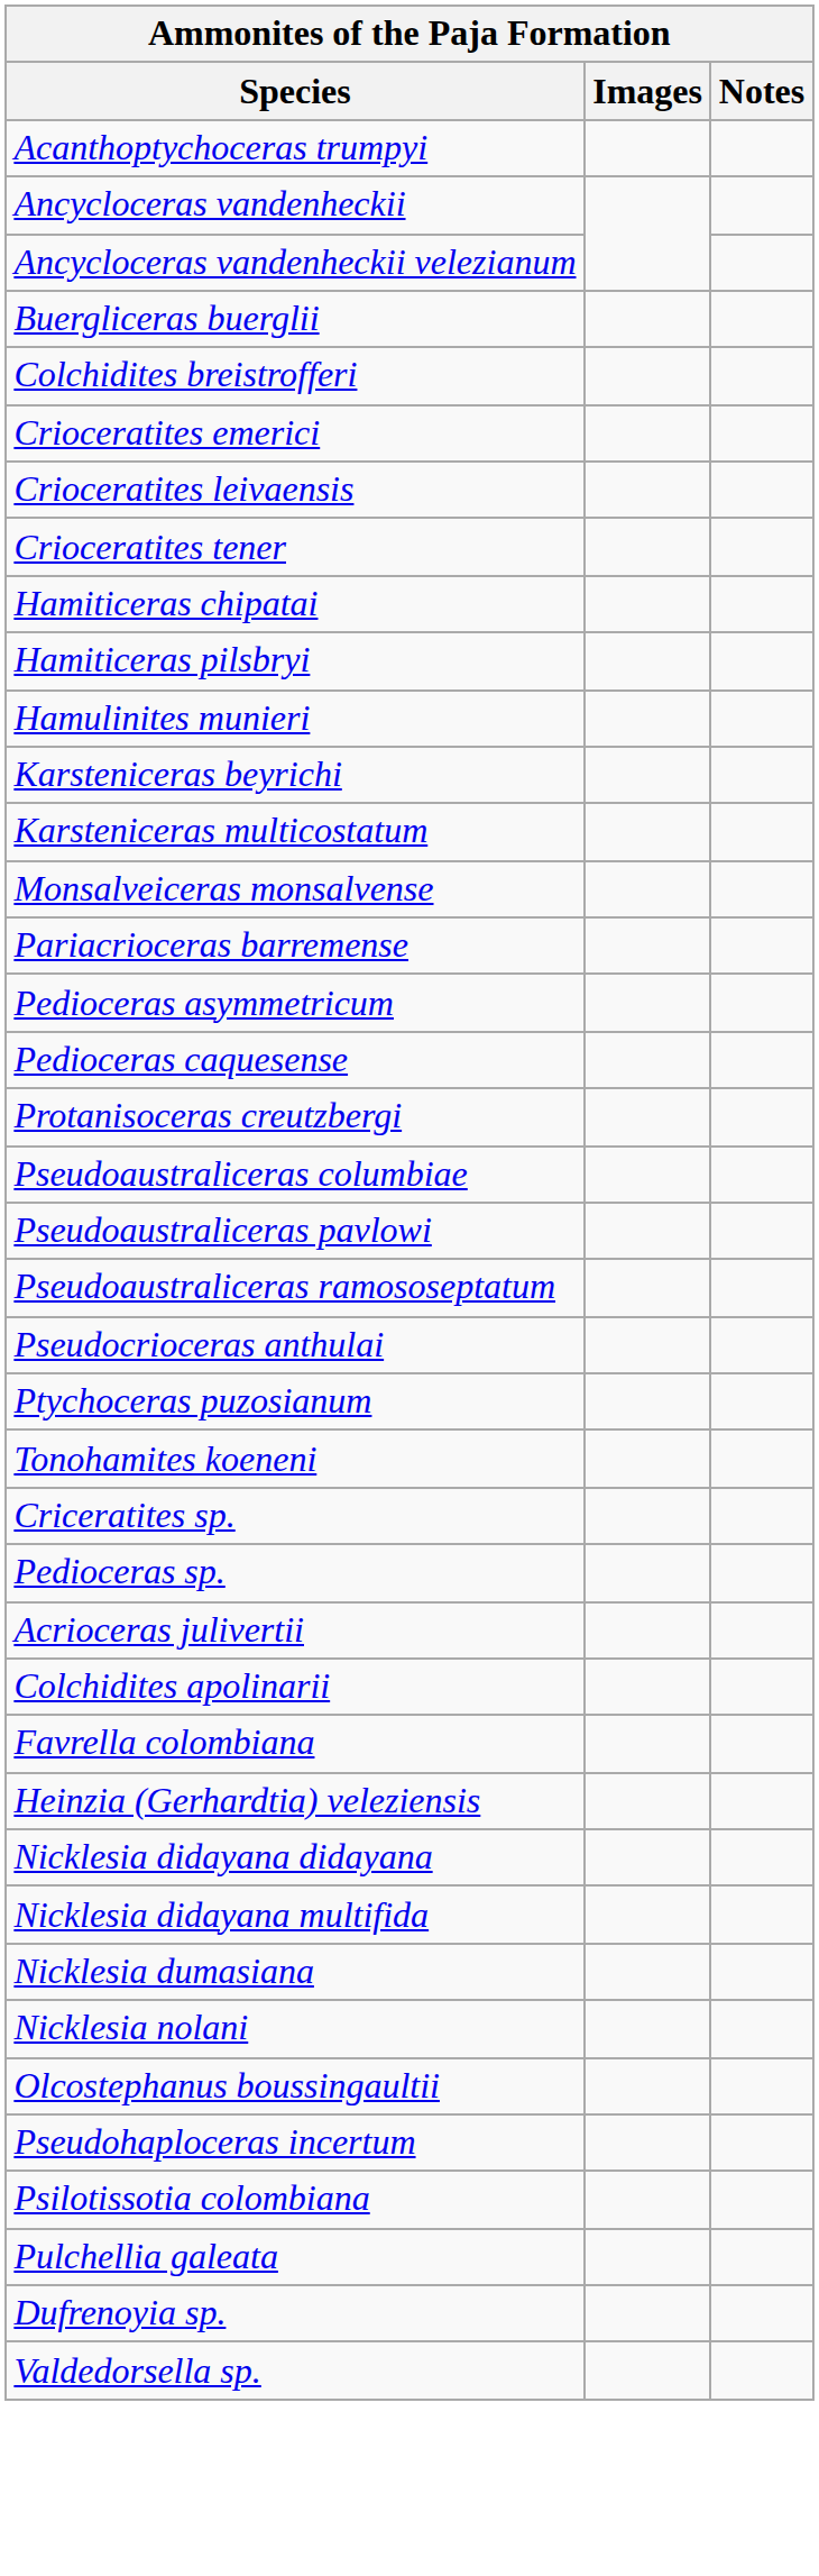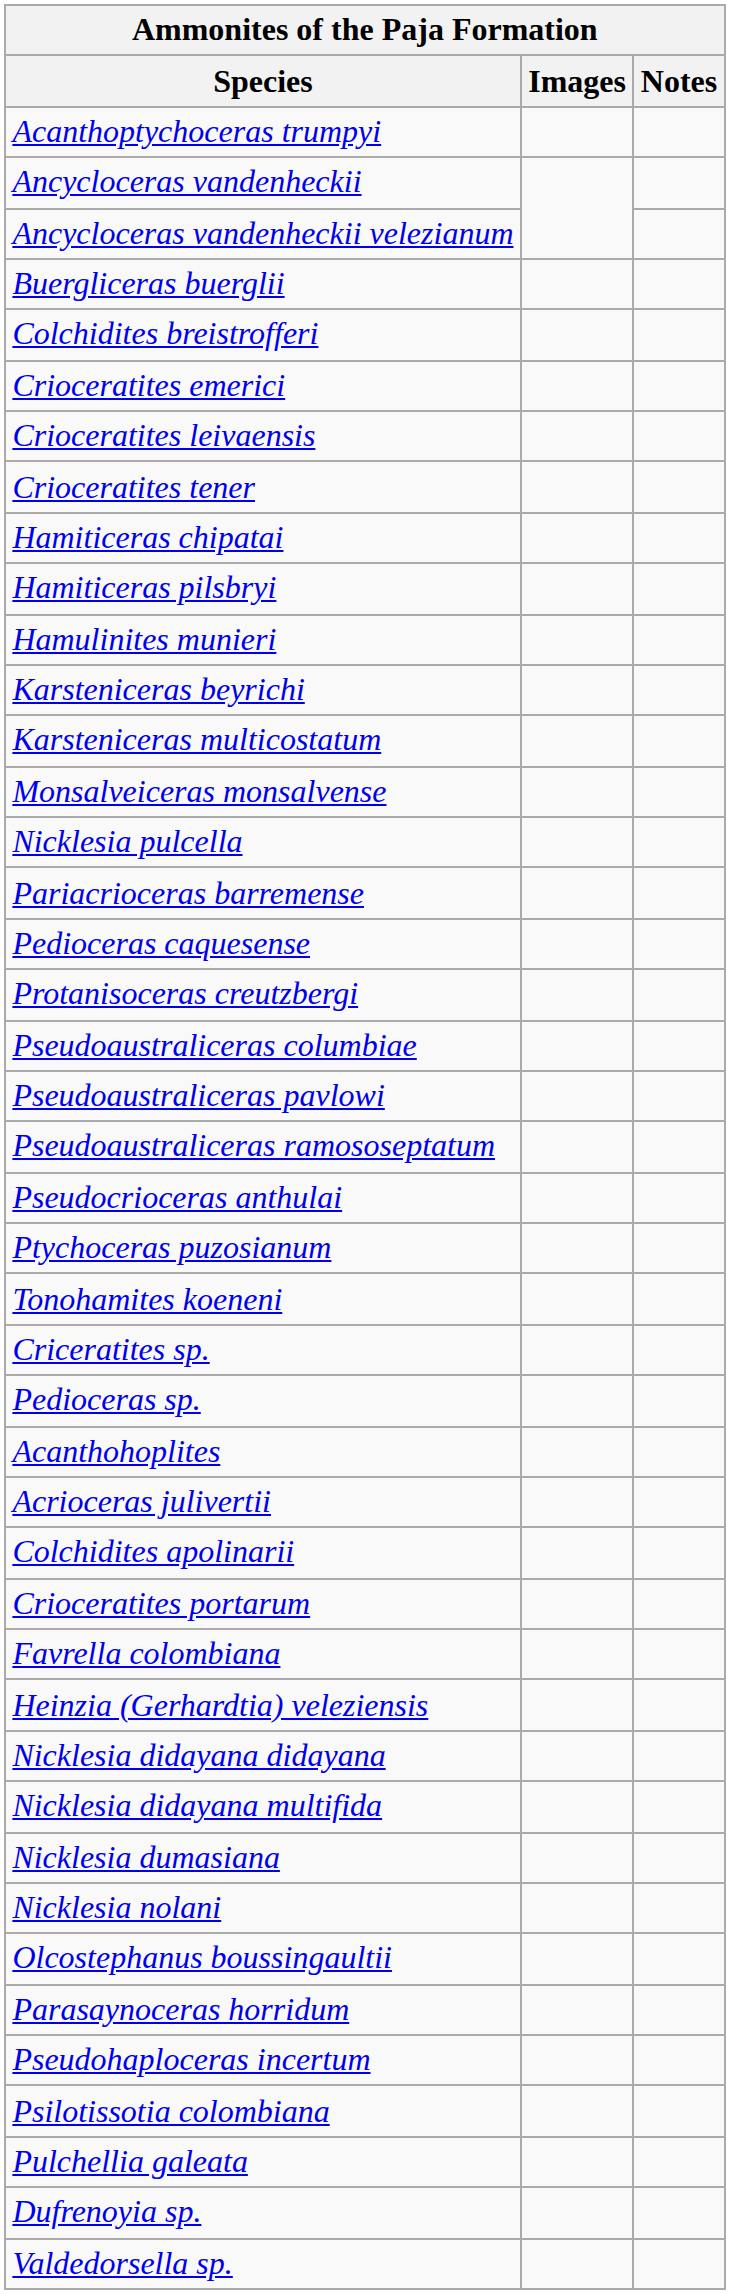+ row: Nicklesia pulcella
- row: Pedioceras asymmetricum
+ row: Acanthohoplites
+ row: Crioceratites portarum
+ row: Parasaynoceras horridum
